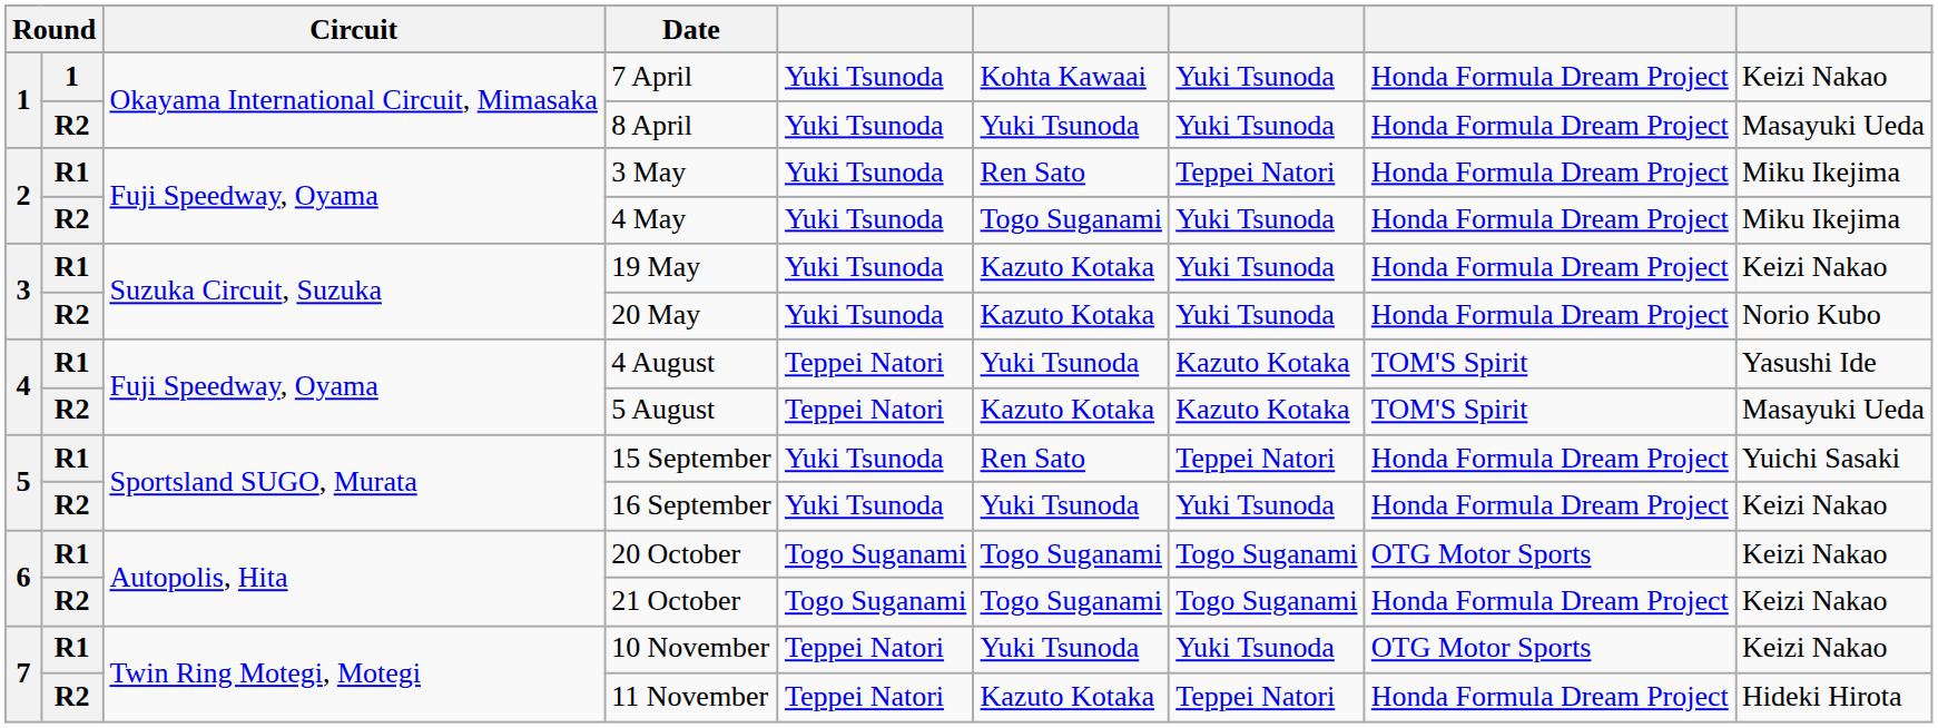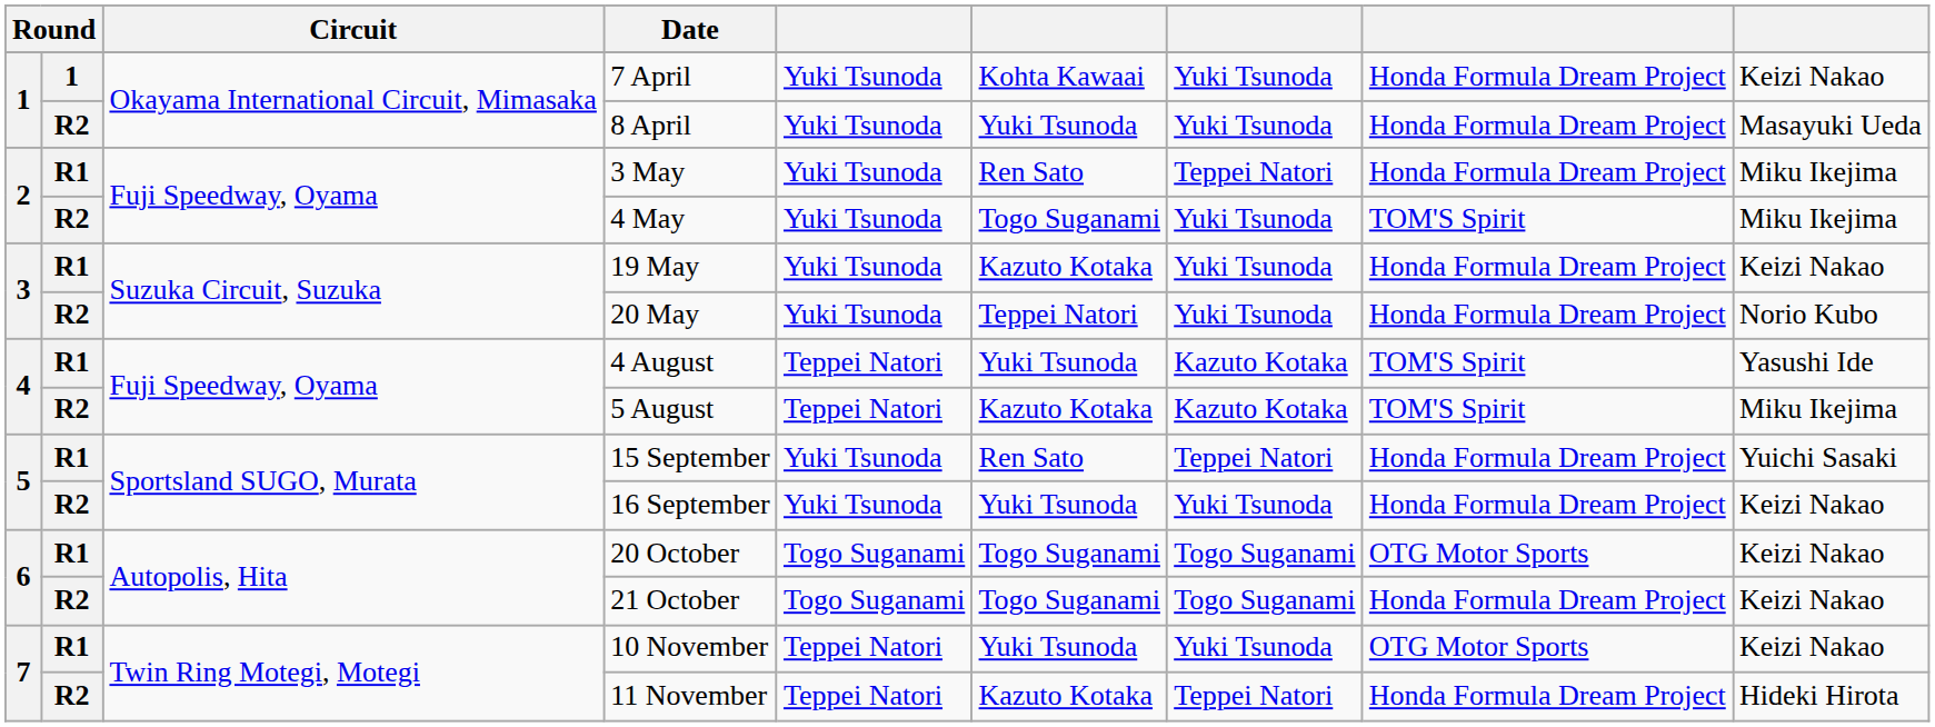4 May | column 8: Honda Formula Dream Project -> TOM'S Spirit
20 May | column 6: Kazuto Kotaka -> Teppei Natori
5 August | column 9: Masayuki Ueda -> Miku Ikejima
